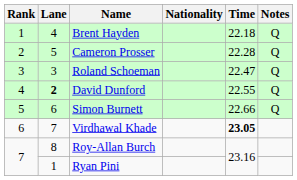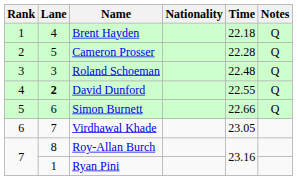Roland Schoeman | Time: 22.47 -> 22.48
Virdhawal Khade | Time: bold -> normal
